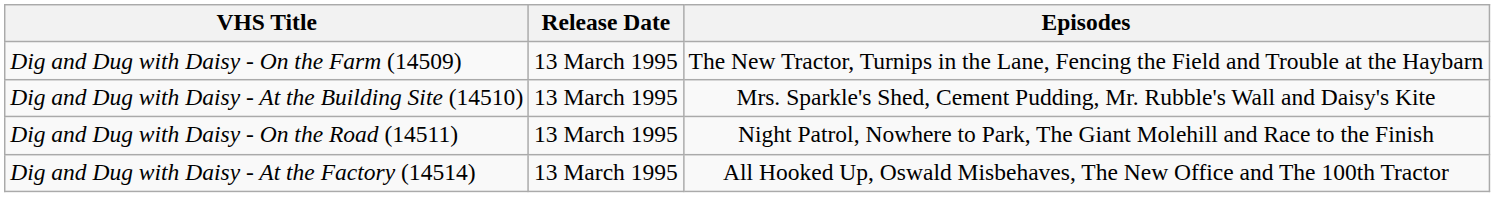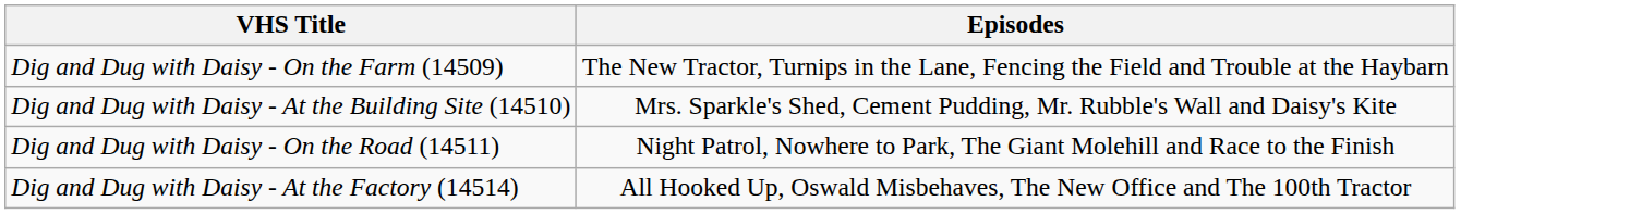- column: Release Date | 13 March 1995 | 13 March 1995 | 13 March 1995 | 13 March 1995
